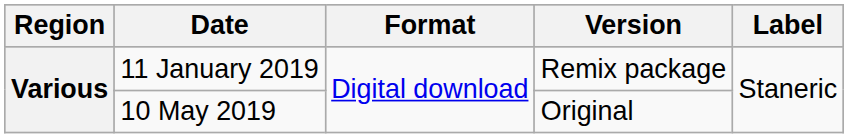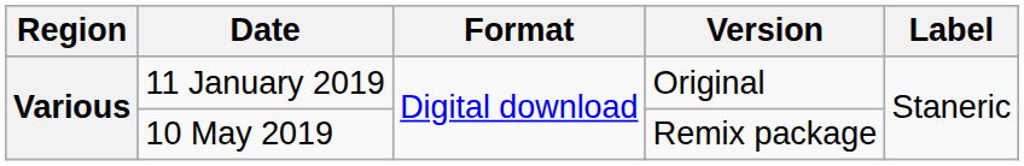11 January 2019 | Version: Remix package -> Original
10 May 2019 | Version: Original -> Remix package
